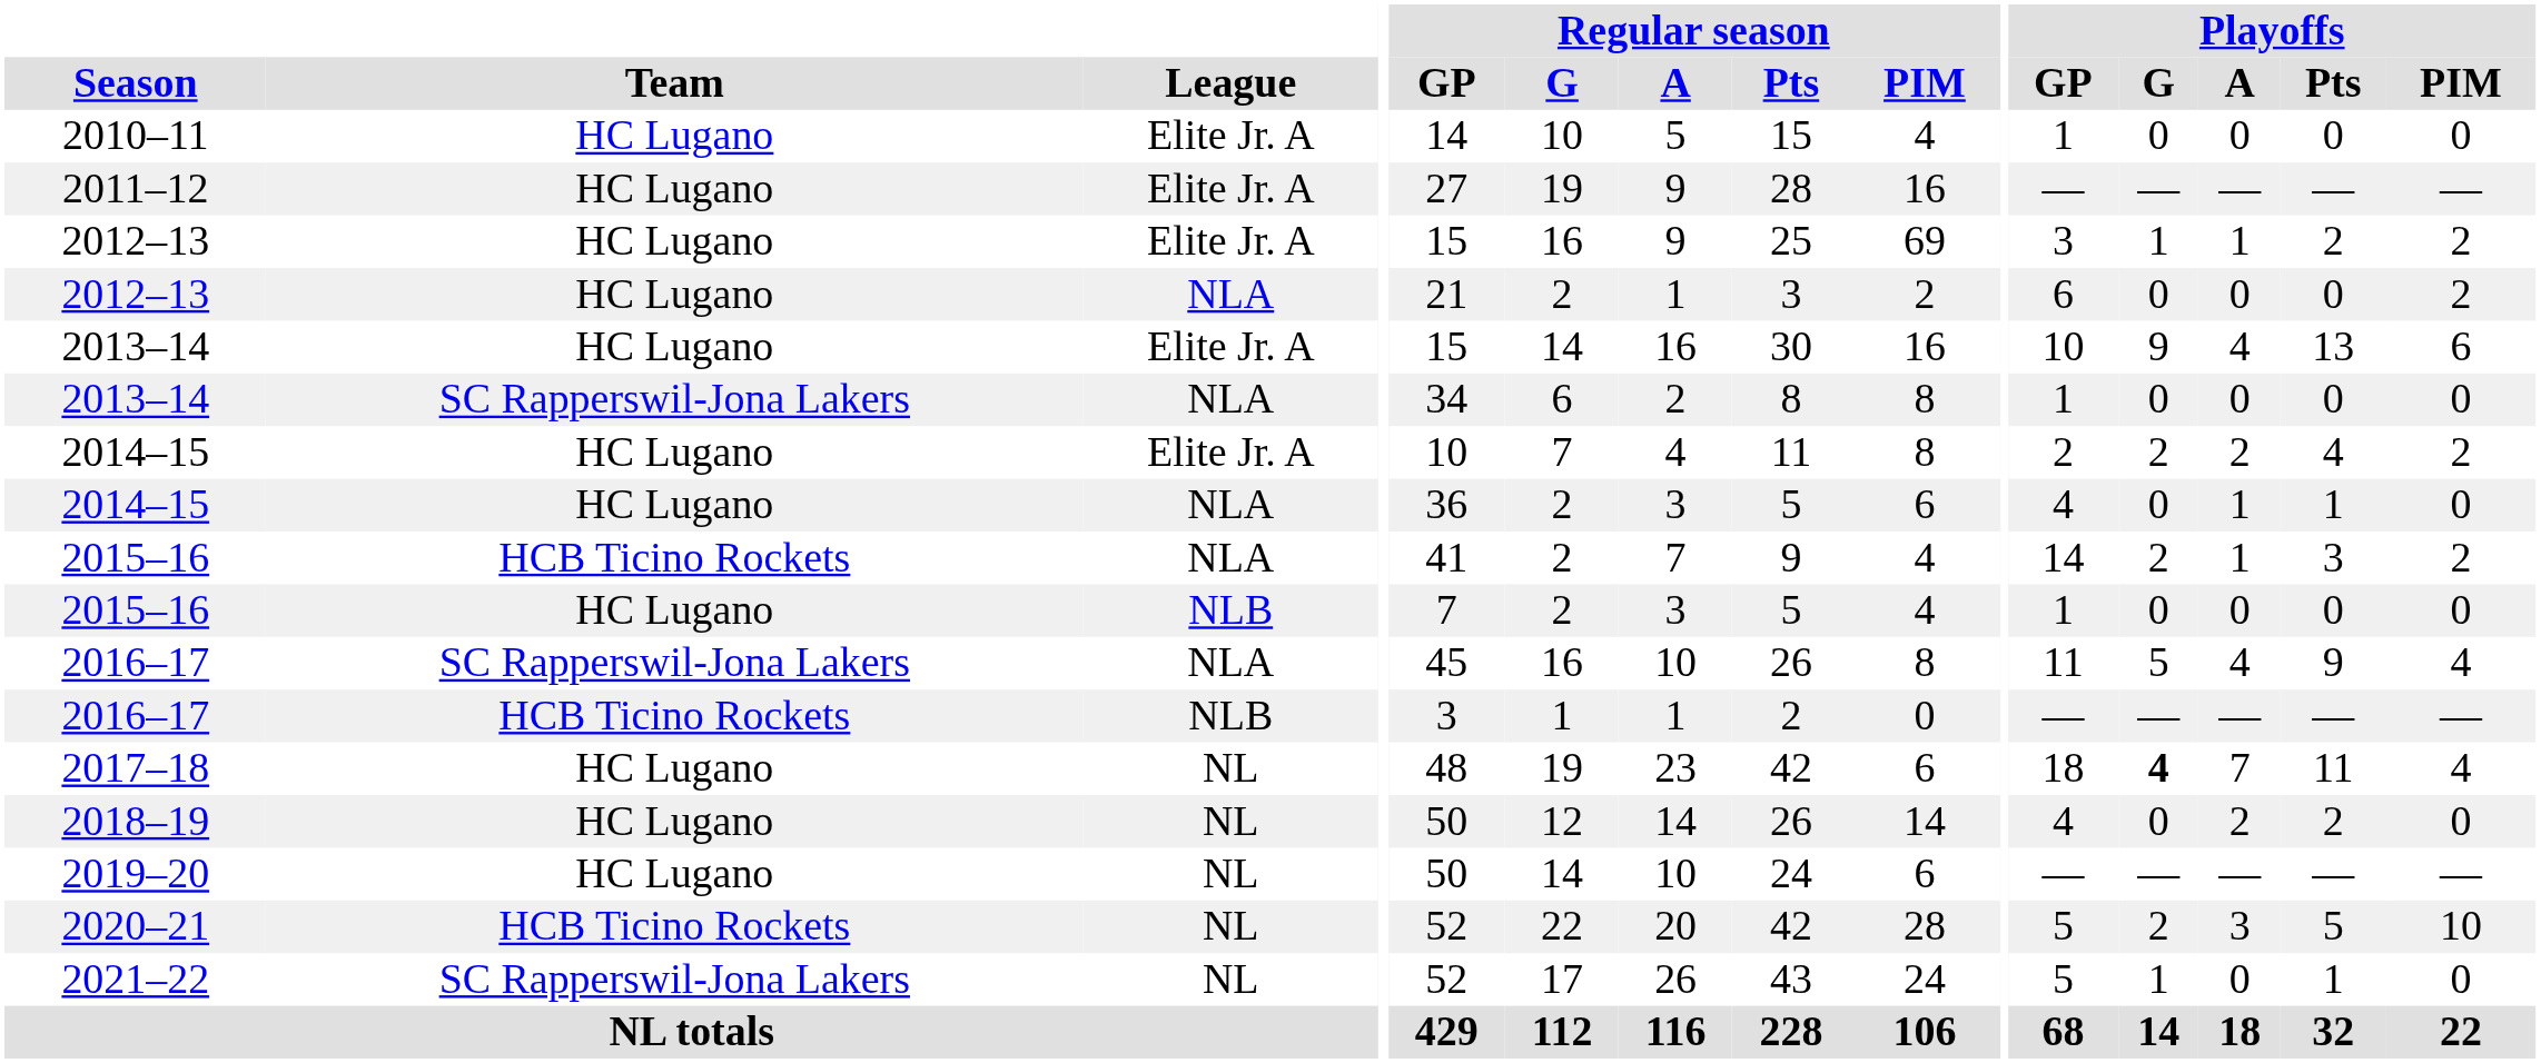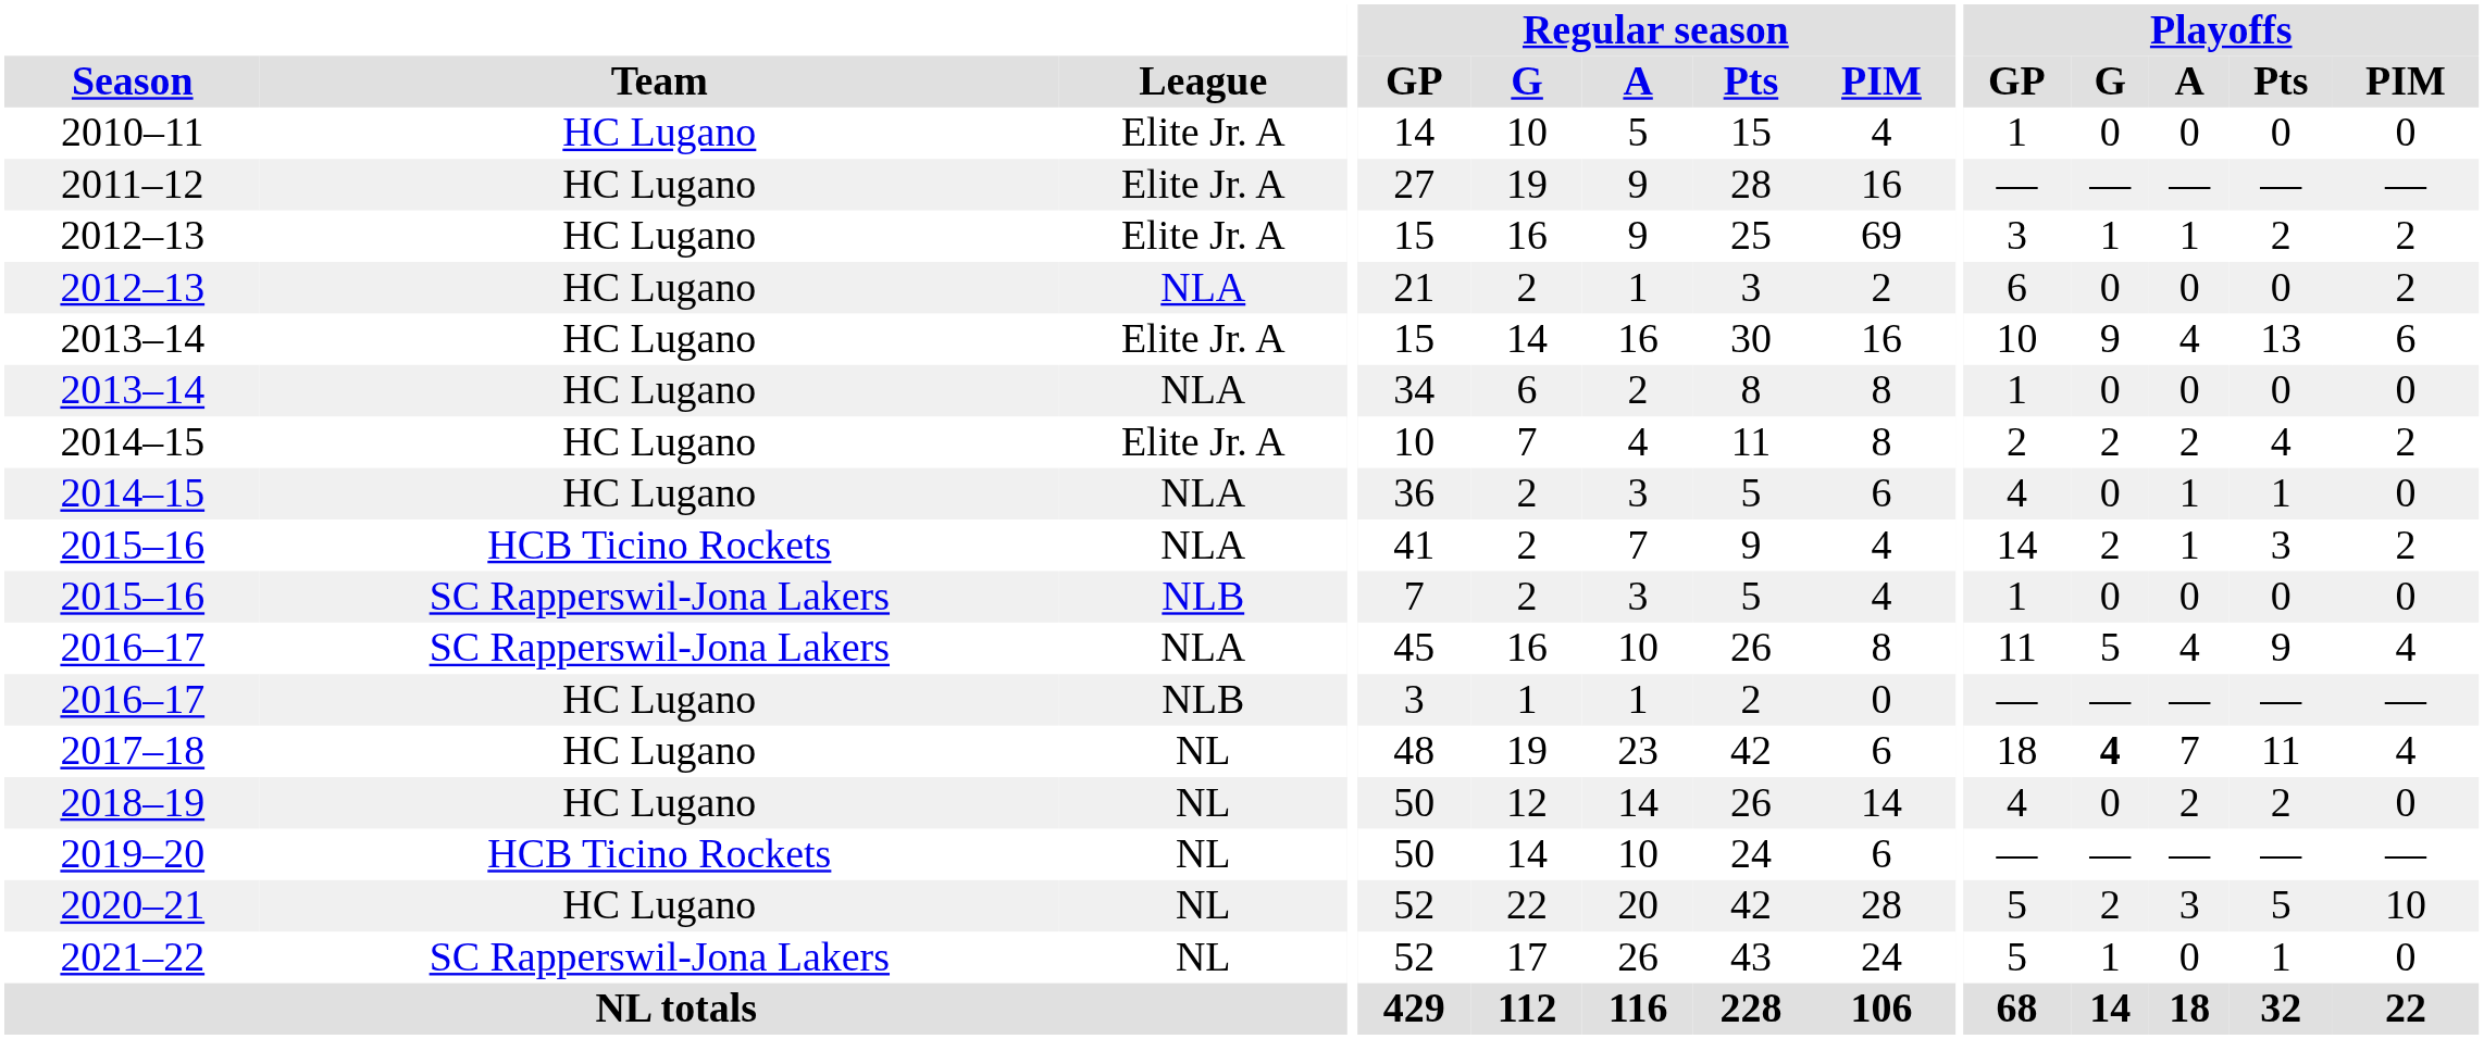2013–14 / NLA | Team: SC Rapperswil-Jona Lakers -> HC Lugano
2015–16 / NLB | Team: HC Lugano -> SC Rapperswil-Jona Lakers
2016–17 / NLB | Team: HCB Ticino Rockets -> HC Lugano
2019–20 | Team: HC Lugano -> HCB Ticino Rockets
2020–21 | Team: HCB Ticino Rockets -> HC Lugano
